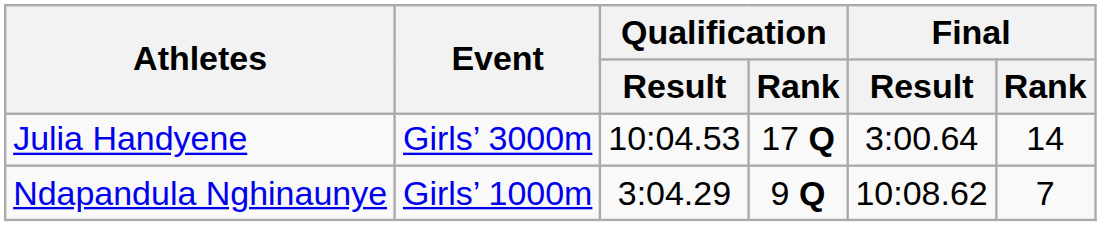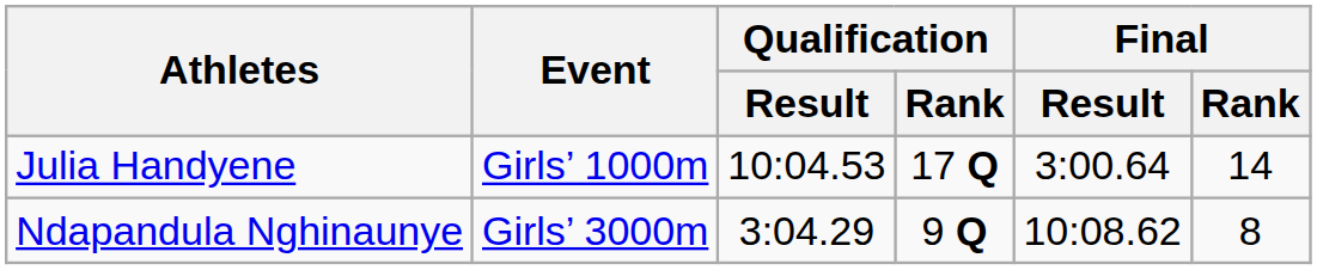Julia Handyene | Event: Girls’ 3000m -> Girls’ 1000m
Ndapandula Nghinaunye | Event: Girls’ 1000m -> Girls’ 3000m
Ndapandula Nghinaunye | Final / Rank: 7 -> 8
